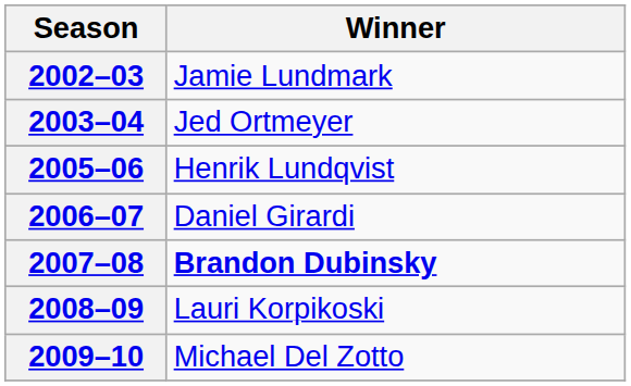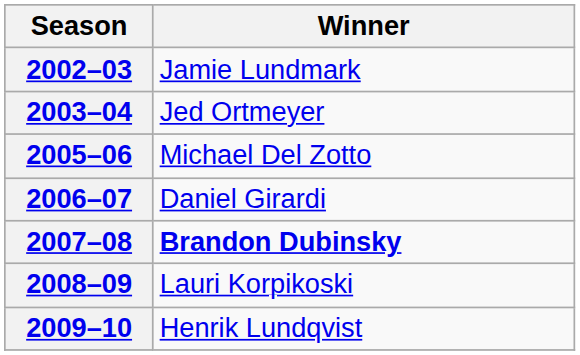2005–06 | Winner: Henrik Lundqvist -> Michael Del Zotto
2009–10 | Winner: Michael Del Zotto -> Henrik Lundqvist
